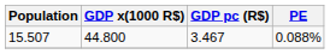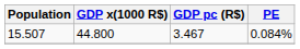15.507 | PE: 0.088% -> 0.084%
